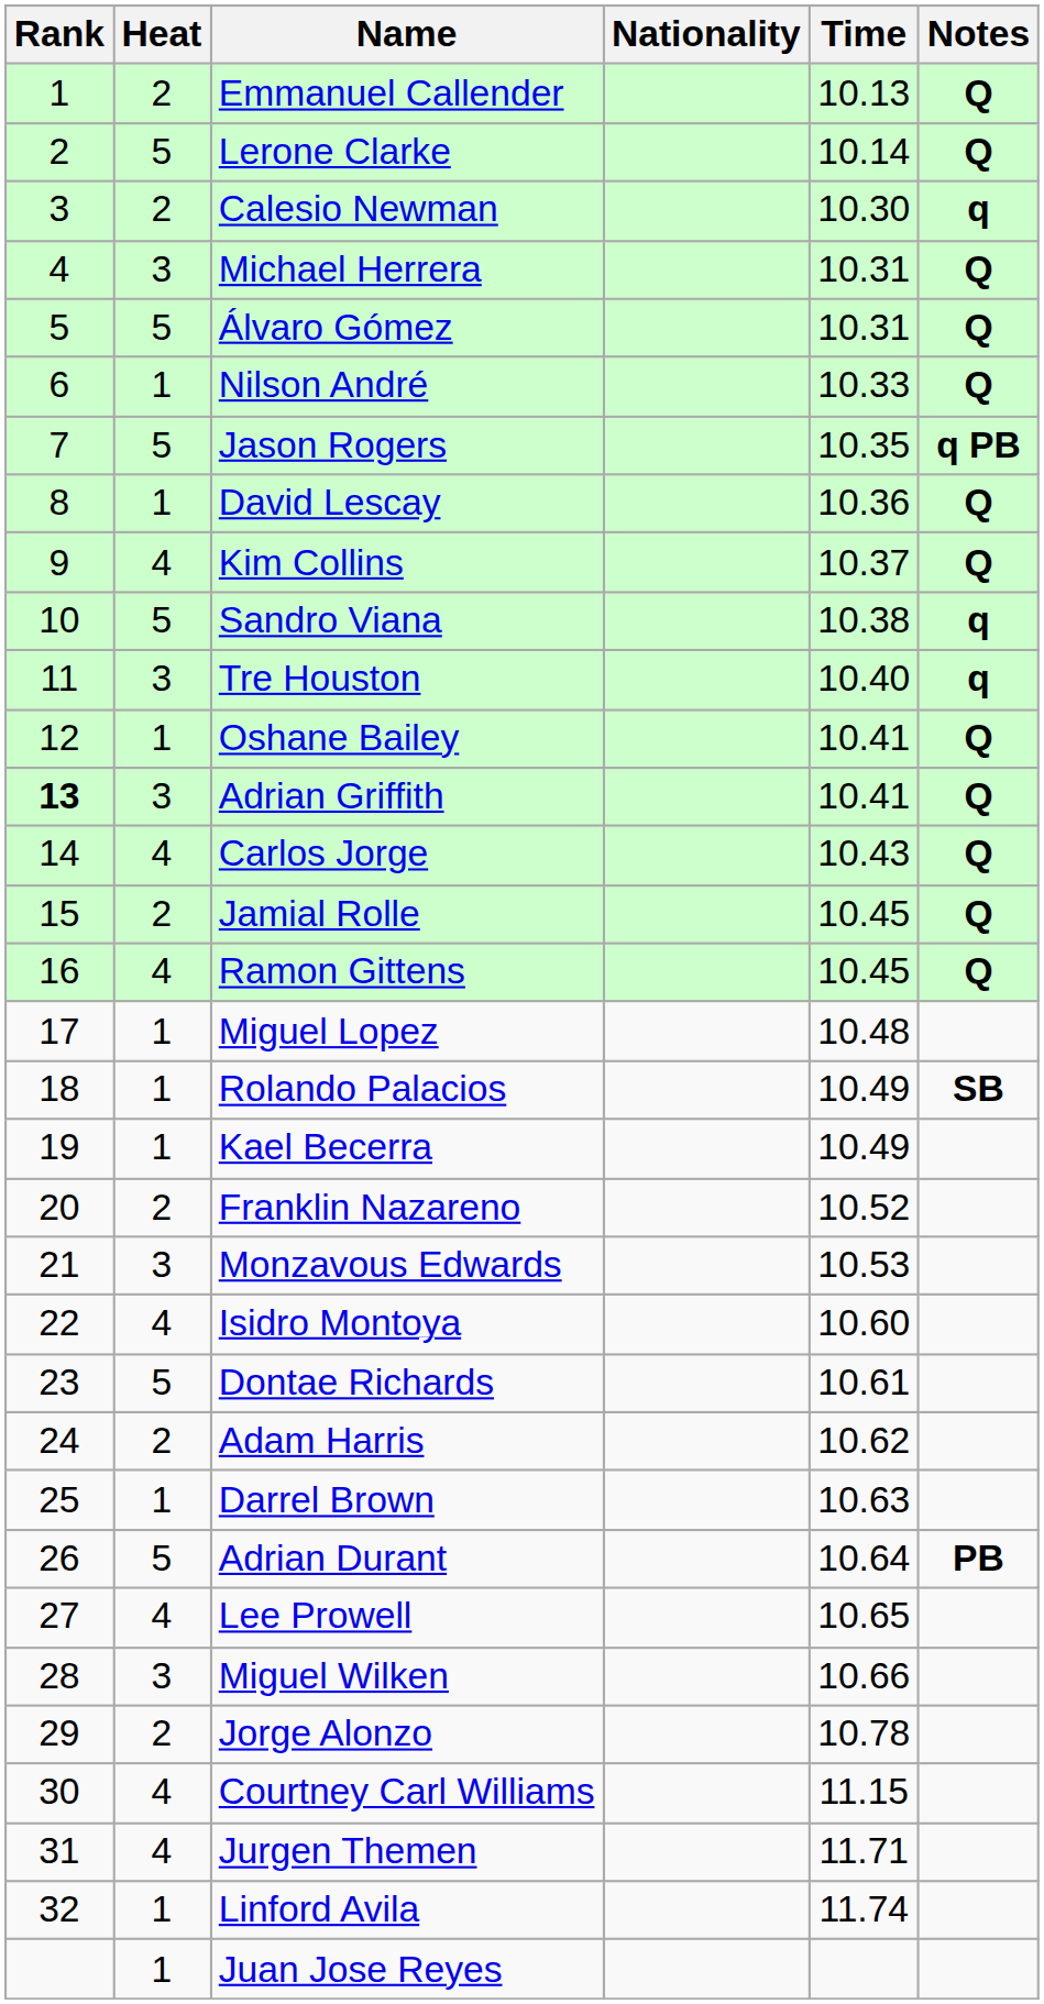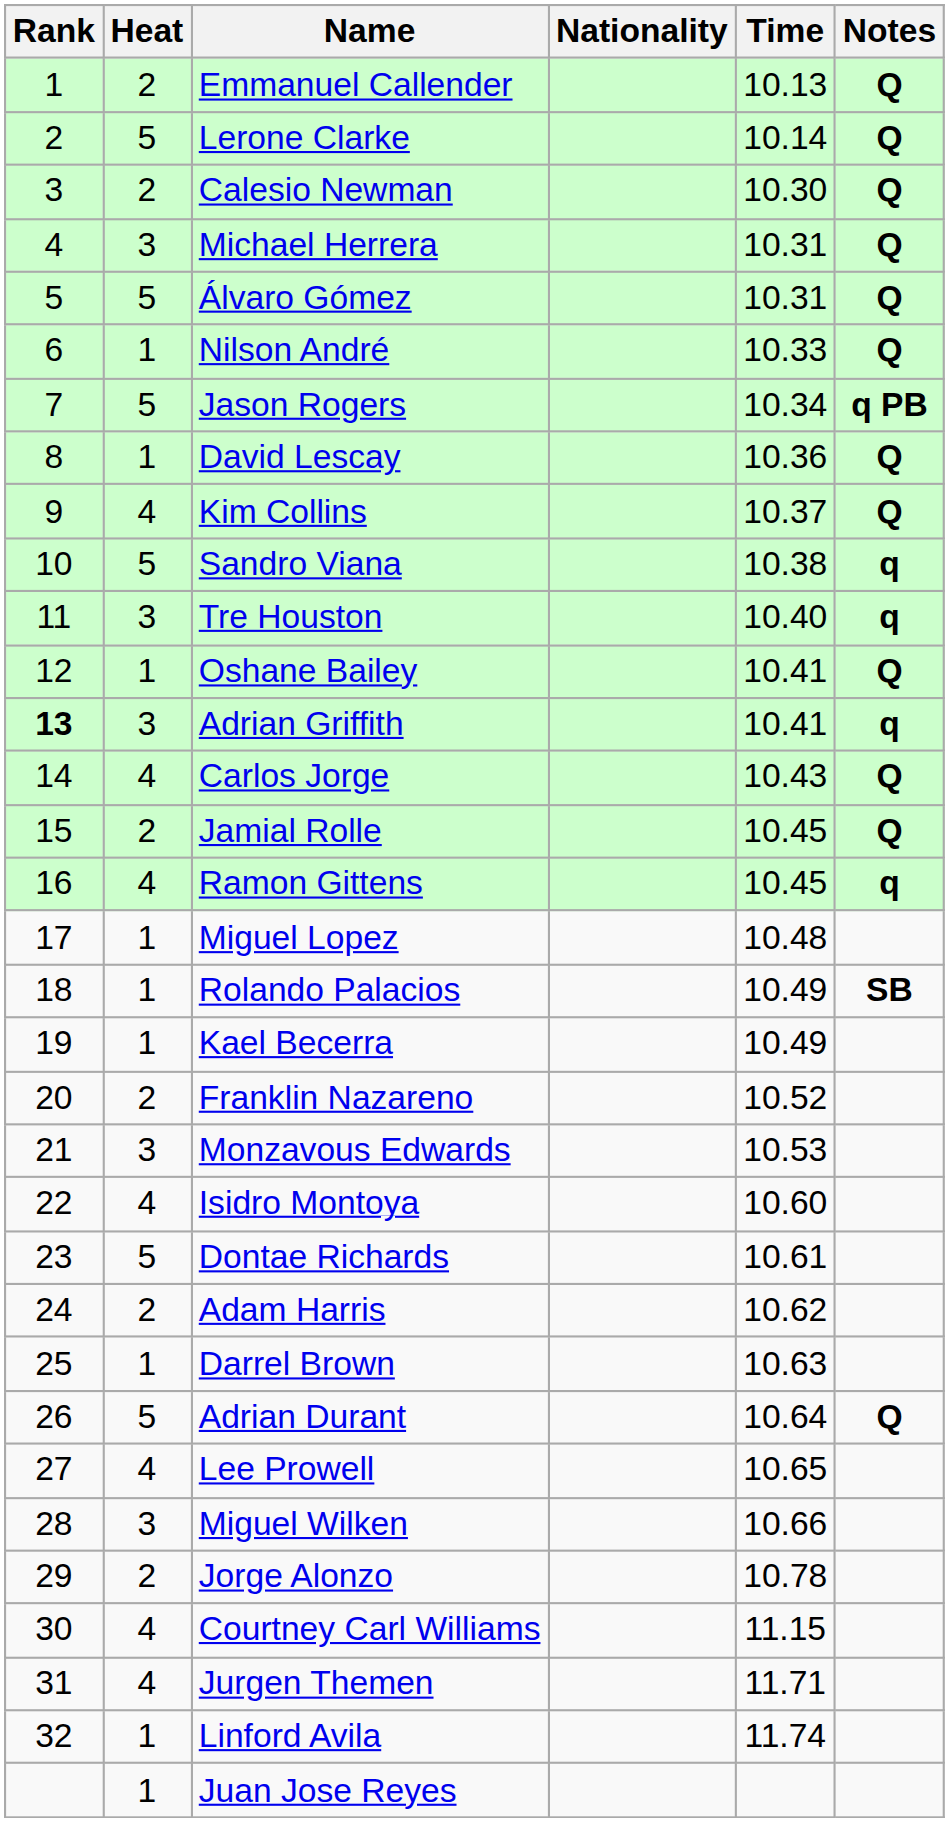Calesio Newman | Notes: q -> Q
Jason Rogers | Time: 10.35 -> 10.34
Adrian Griffith | Notes: Q -> q
Ramon Gittens | Notes: Q -> q
Adrian Durant | Notes: PB -> Q
